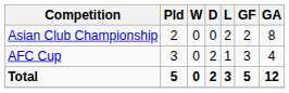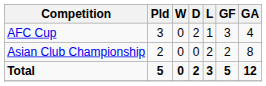rows swapped: Asian Club Championship <-> AFC Cup
